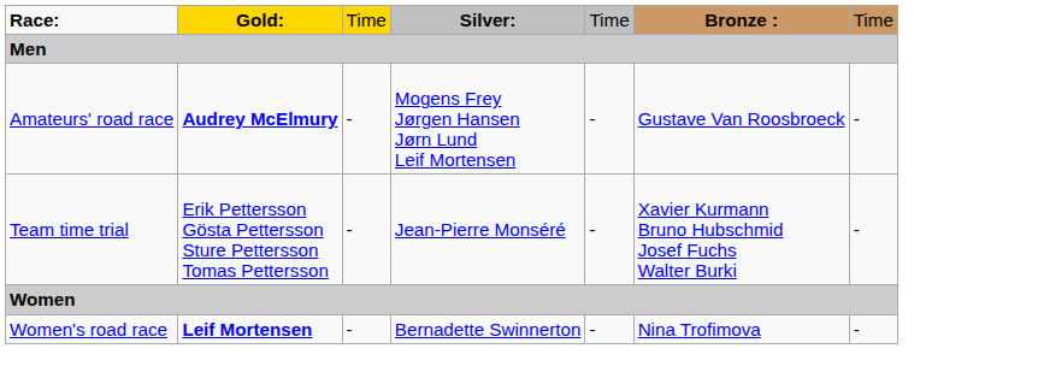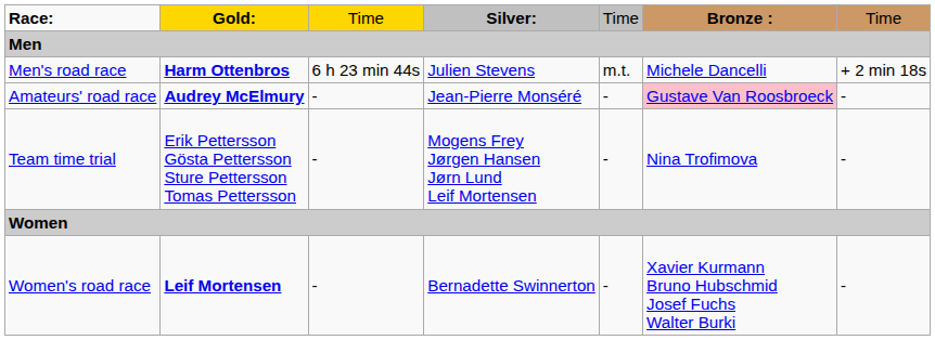+ row: Men's road race | Harm Ottenbros | 6 h 23 min 44s | Julien Stevens | m.t. | Michele Dancelli | + 2 min 18s
Amateurs' road race | column 4: Mogens Frey Jørgen Hansen Jørn Lund Leif Mortensen -> Jean-Pierre Monséré
Amateurs' road race | column 6: no background -> pink background
Team time trial | column 4: Jean-Pierre Monséré -> Mogens Frey Jørgen Hansen Jørn Lund Leif Mortensen
Team time trial | column 6: Xavier Kurmann Bruno Hubschmid Josef Fuchs Walter Burki -> Nina Trofimova
Women's road race | column 6: Nina Trofimova -> Xavier Kurmann Bruno Hubschmid Josef Fuchs Walter Burki
